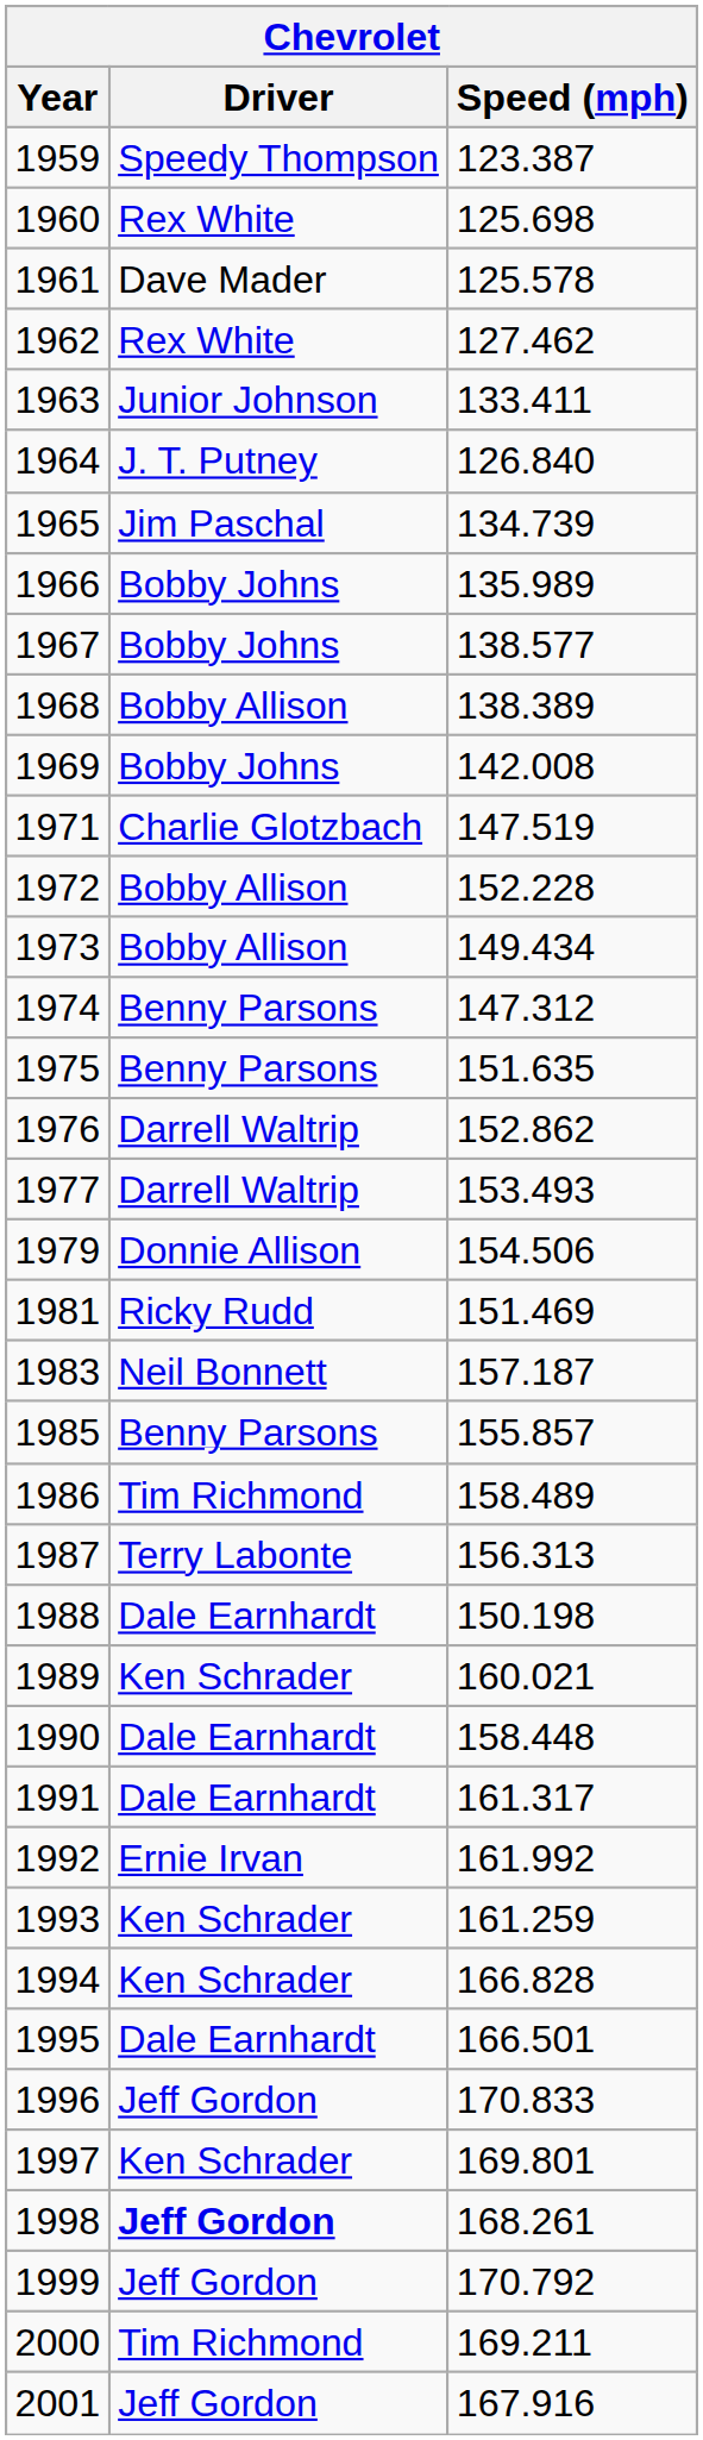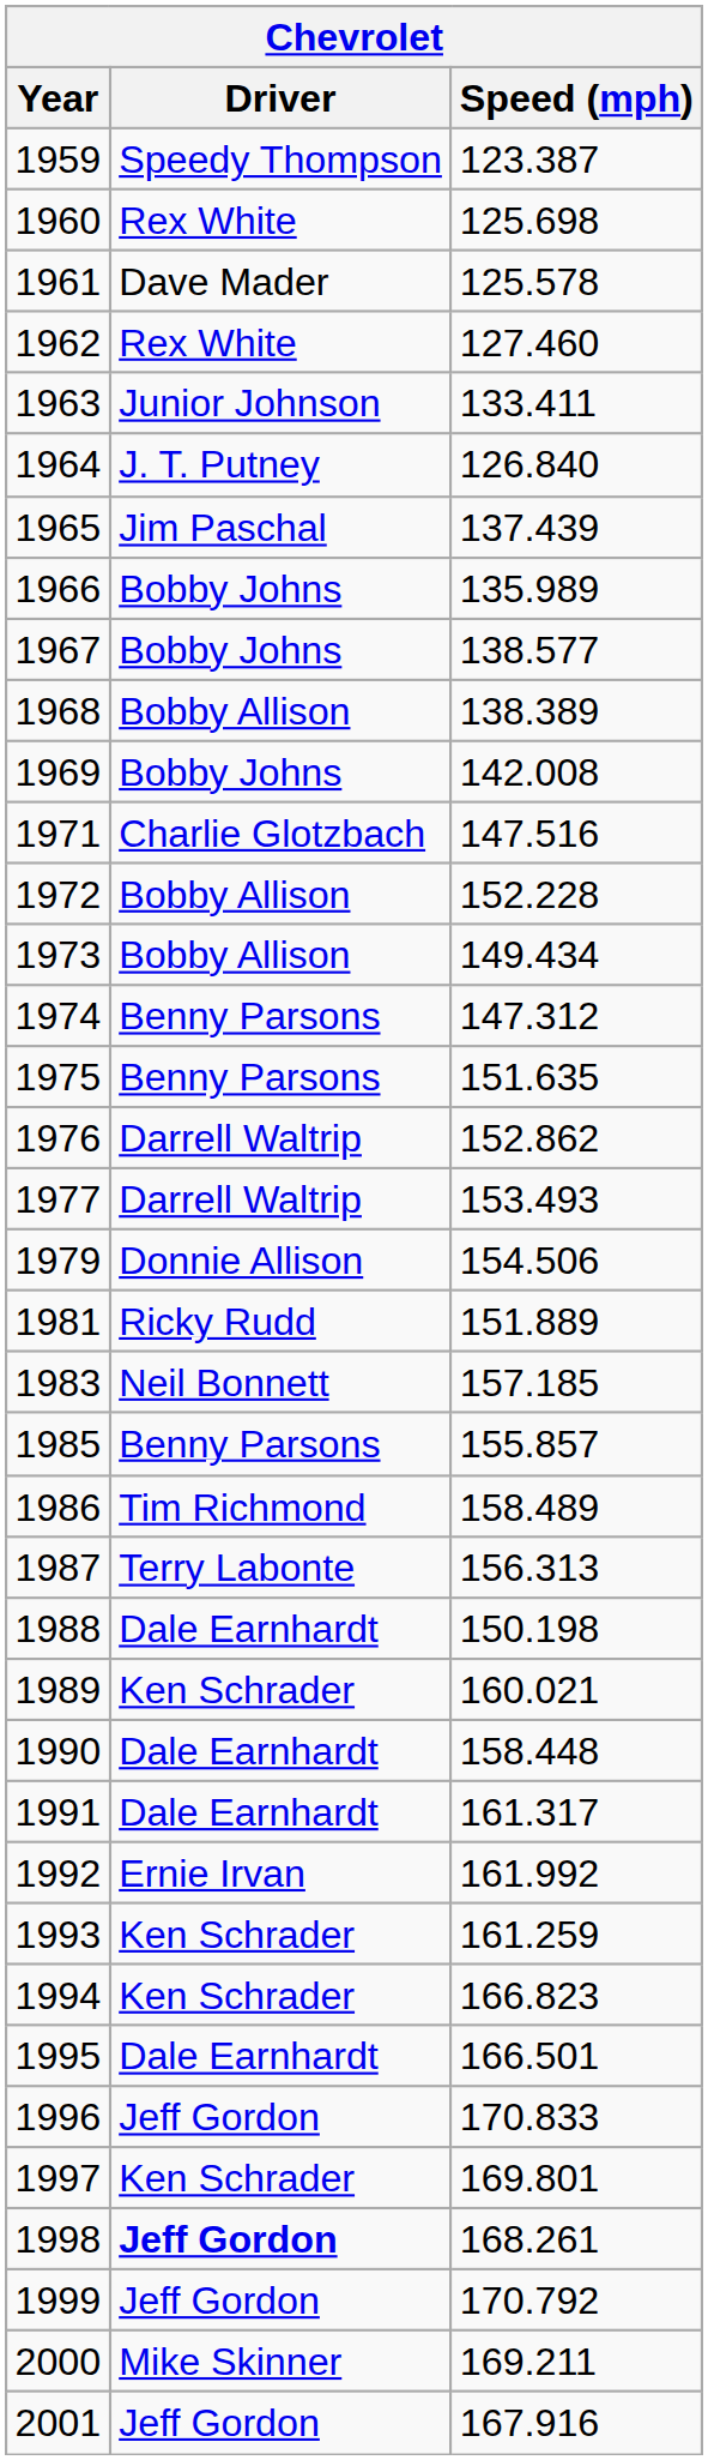1962 | Speed (mph): 127.462 -> 127.460
1965 | Speed (mph): 134.739 -> 137.439
1971 | Speed (mph): 147.519 -> 147.516
1981 | Speed (mph): 151.469 -> 151.889
1983 | Speed (mph): 157.187 -> 157.185
1994 | Speed (mph): 166.828 -> 166.823
2000 | Driver: Tim Richmond -> Mike Skinner
